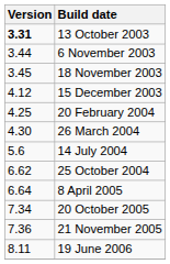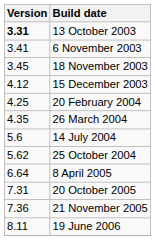6 November 2003 | Version: 3.44 -> 3.41
26 March 2004 | Version: 4.30 -> 4.35
25 October 2004 | Version: 6.62 -> 5.62
20 October 2005 | Version: 7.34 -> 7.31
